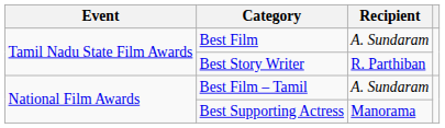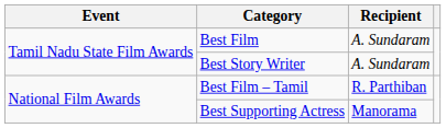Best Story Writer | Recipient: R. Parthiban -> A. Sundaram
Best Film – Tamil | Recipient: A. Sundaram -> R. Parthiban
